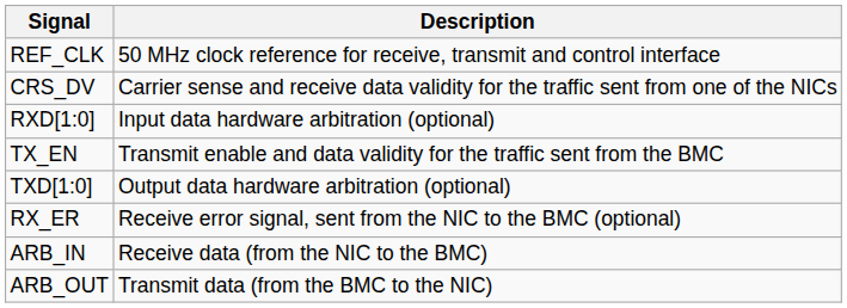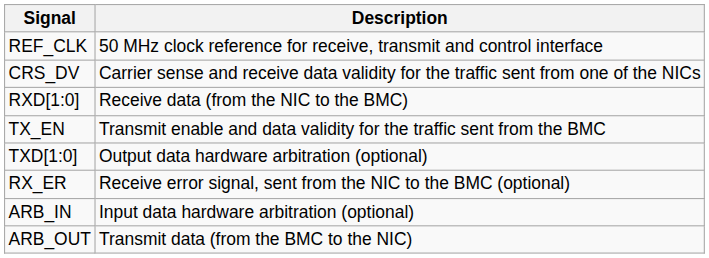RXD[1:0] | Description: Input data hardware arbitration (optional) -> Receive data (from the NIC to the BMC)
ARB_IN | Description: Receive data (from the NIC to the BMC) -> Input data hardware arbitration (optional)
